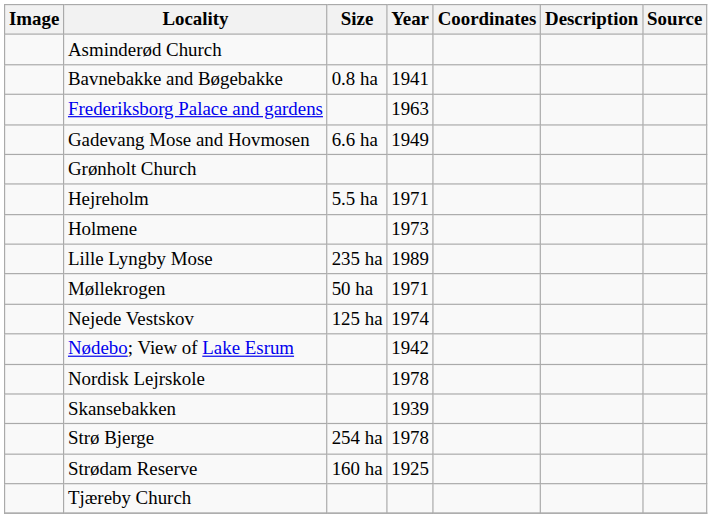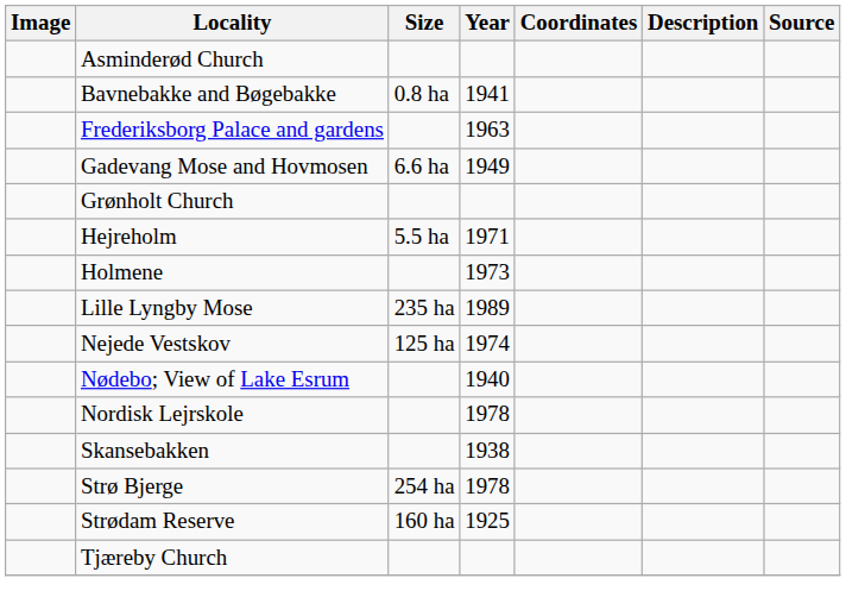- row: Møllekrogen | 50 ha | 1971
Nødebo; View of Lake Esrum | Year: 1942 -> 1940
Skansebakken | Year: 1939 -> 1938
